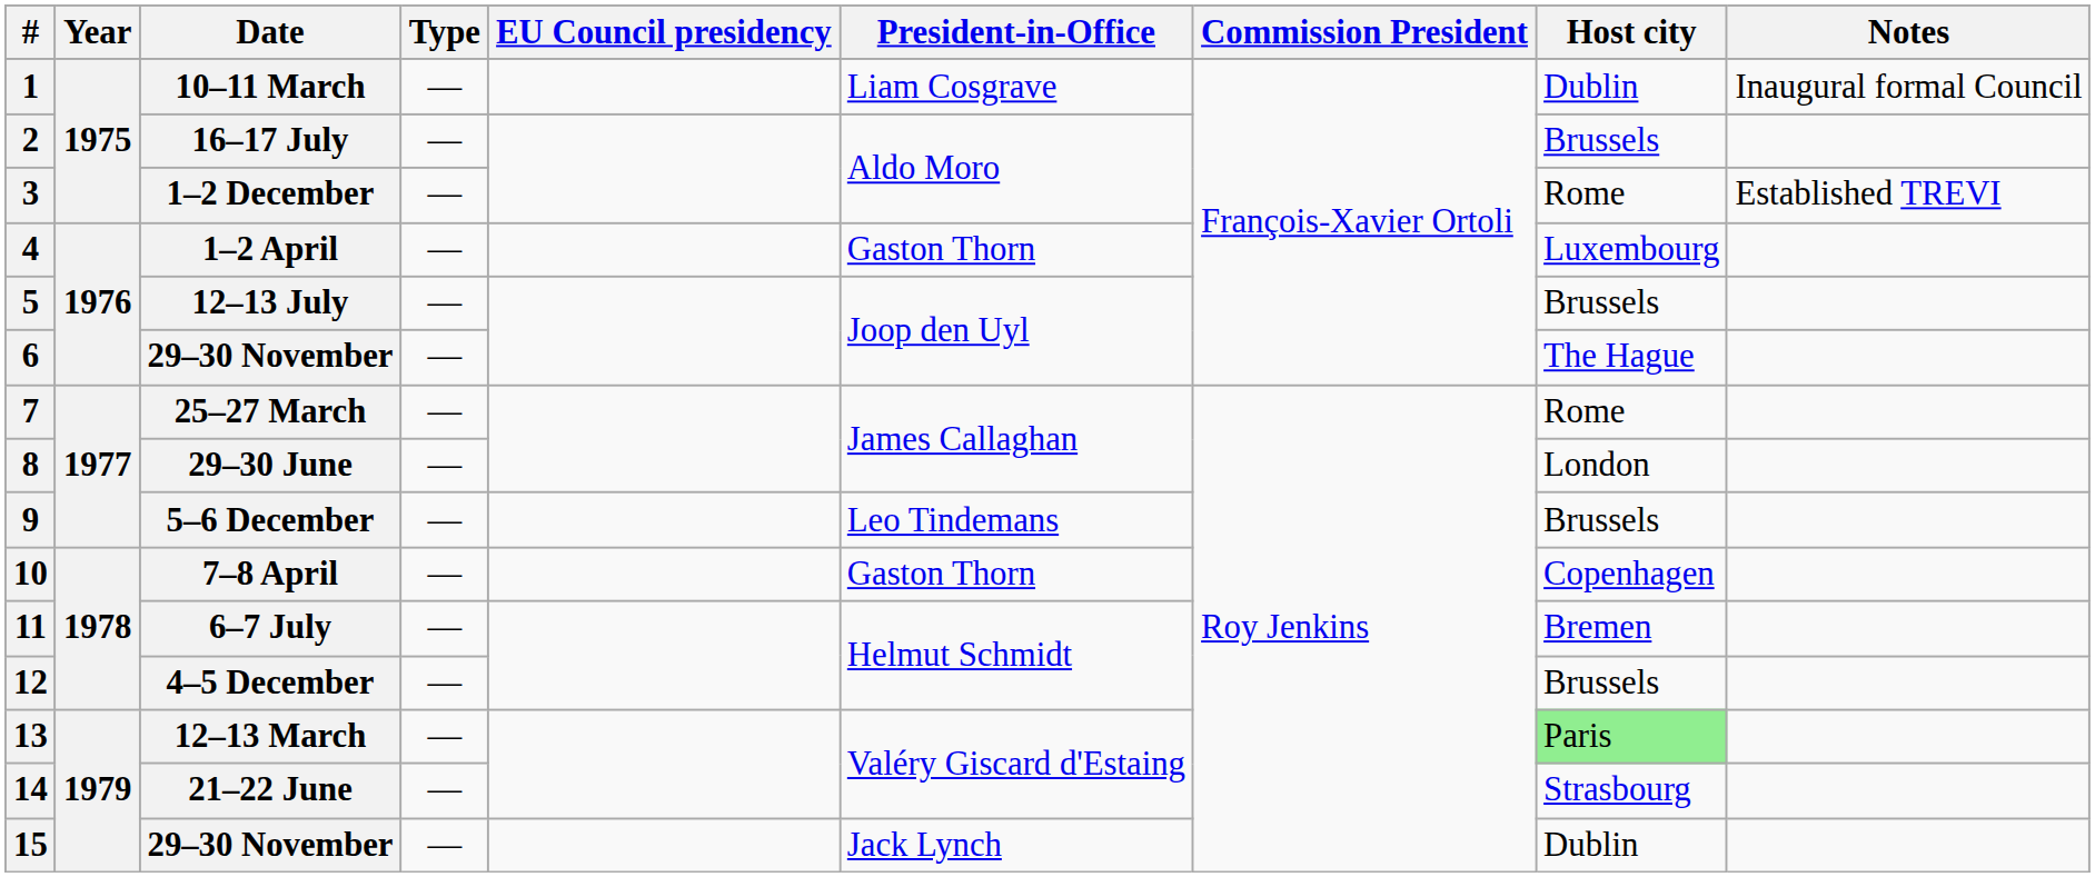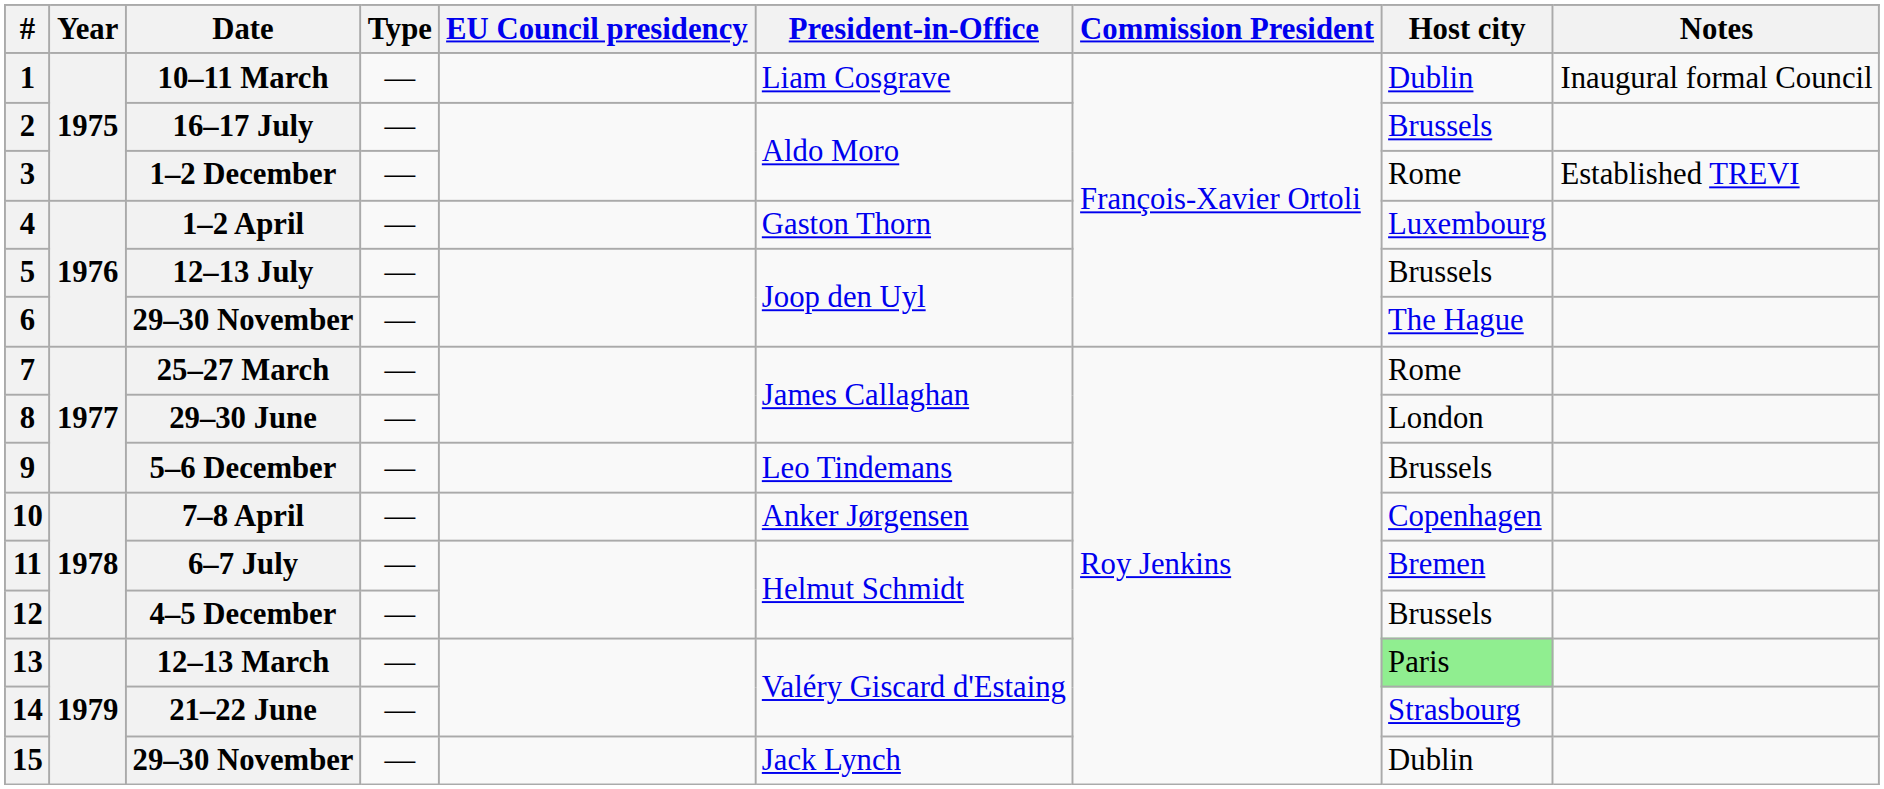7–8 April | President-in-Office: Gaston Thorn -> Anker Jørgensen
